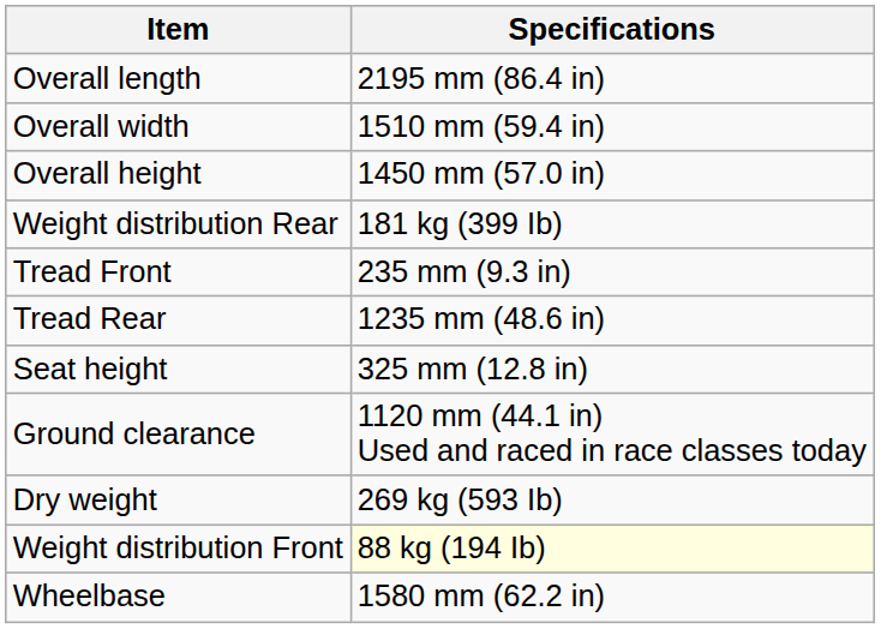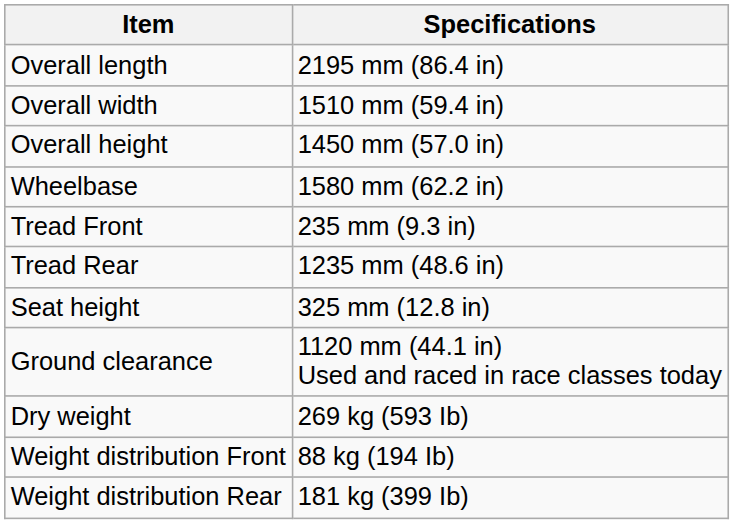rows swapped: Wheelbase <-> Weight distribution Rear
Weight distribution Front | Specifications: lightyellow background -> no background
